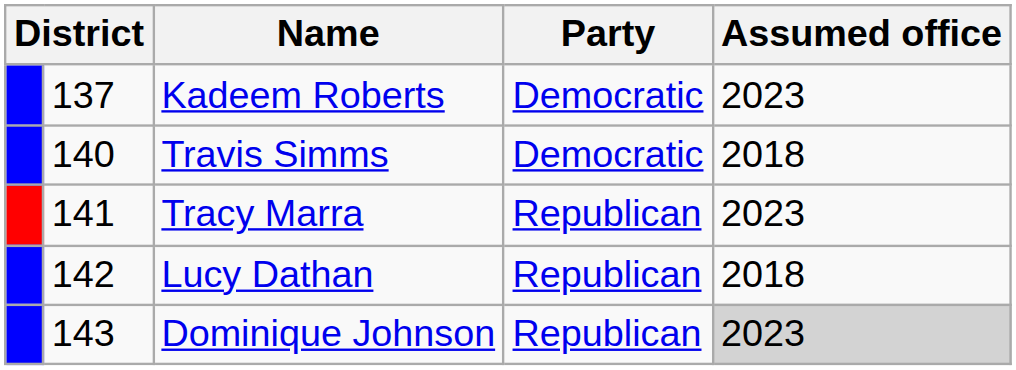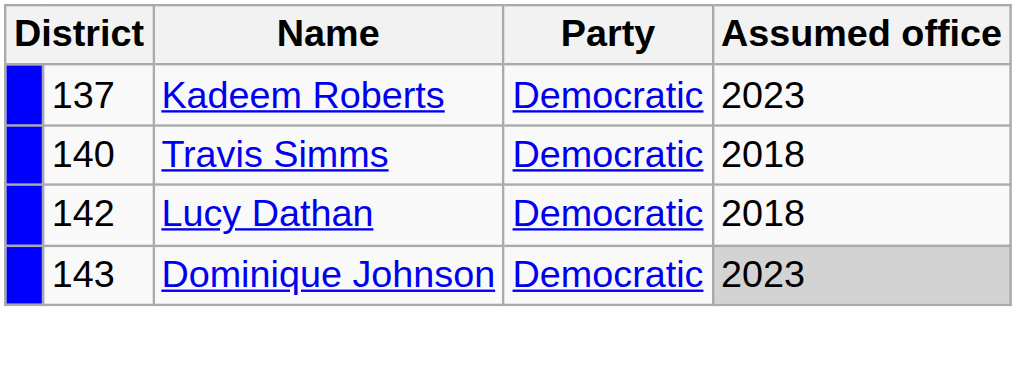- row: 141 | Tracy Marra | Republican | 2023
Lucy Dathan | Party: Republican -> Democratic
Dominique Johnson | Party: Republican -> Democratic
